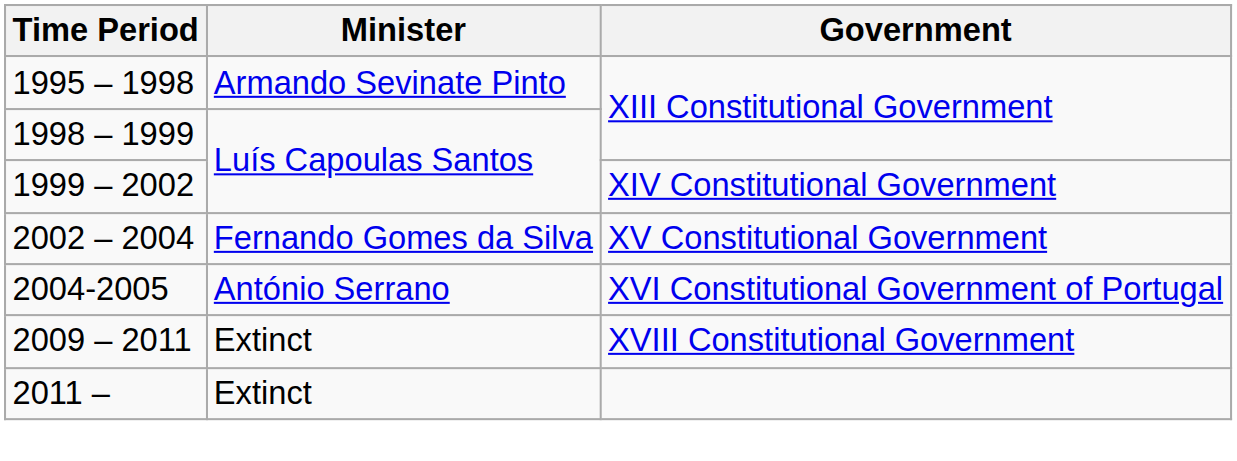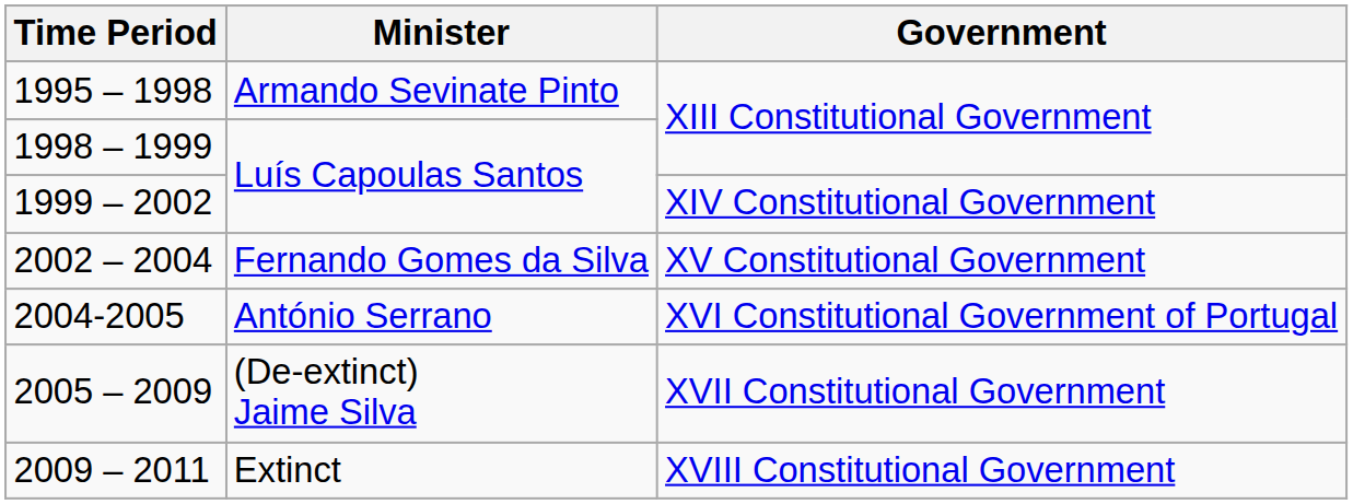+ row: 2005 – 2009 | (De-extinct) Jaime Silva | XVII Constitutional Government
- row: 2011 – | Extinct
